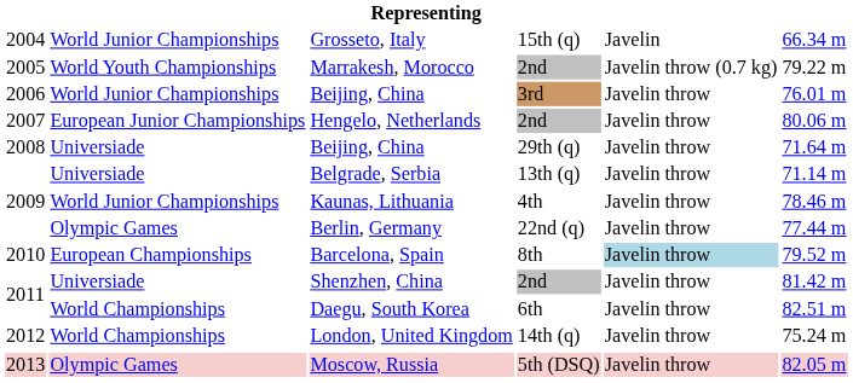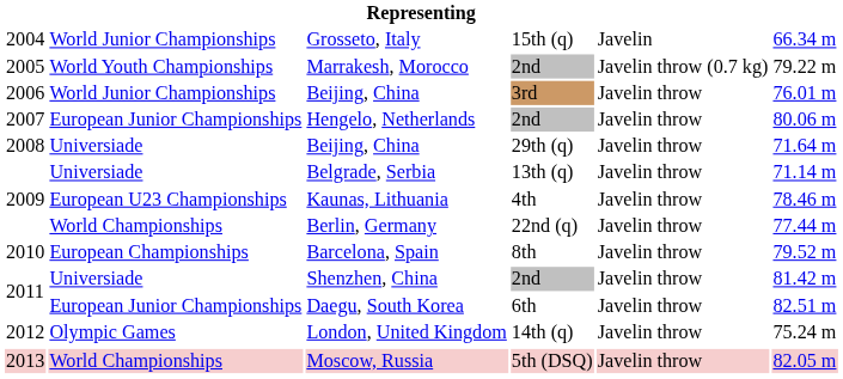Kaunas, Lithuania | column 2: World Junior Championships -> European U23 Championships
Berlin, Germany | column 2: Olympic Games -> World Championships
Barcelona, Spain | column 5: lightblue background -> no background
Daegu, South Korea | column 2: World Championships -> European Junior Championships
London, United Kingdom | column 2: World Championships -> Olympic Games
Moscow, Russia | column 2: Olympic Games -> World Championships
